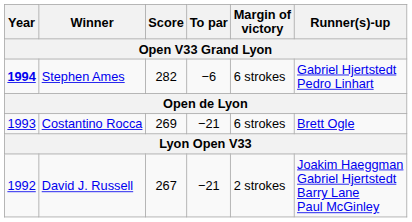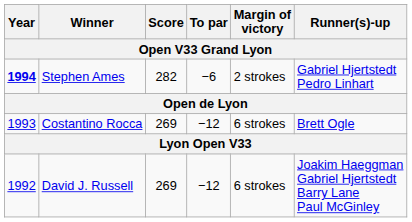Stephen Ames | Margin of victory: 6 strokes -> 2 strokes
Costantino Rocca | To par: −21 -> −12
David J. Russell | Score: 267 -> 269
David J. Russell | To par: −21 -> −12
David J. Russell | Margin of victory: 2 strokes -> 6 strokes
